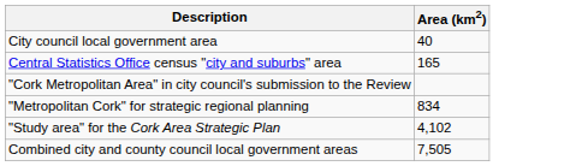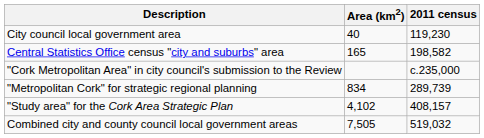+ column: 2011 census | 119,230 | 198,582 | c.235,000 | 289,739 | 408,157 | 519,032
